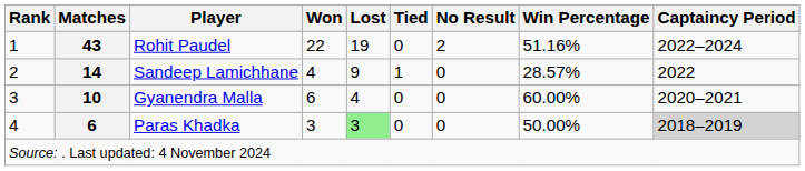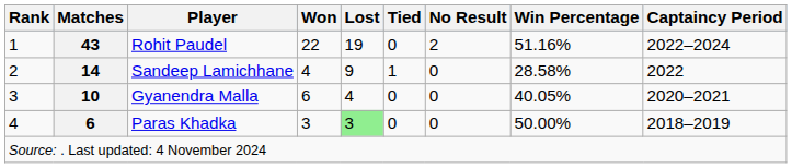Sandeep Lamichhane | Win Percentage: 28.57% -> 28.58%
Gyanendra Malla | Win Percentage: 60.00% -> 40.05%
Paras Khadka | Captaincy Period: lightgrey background -> no background
